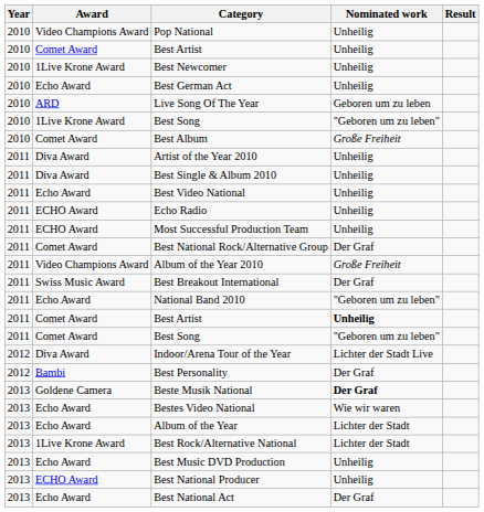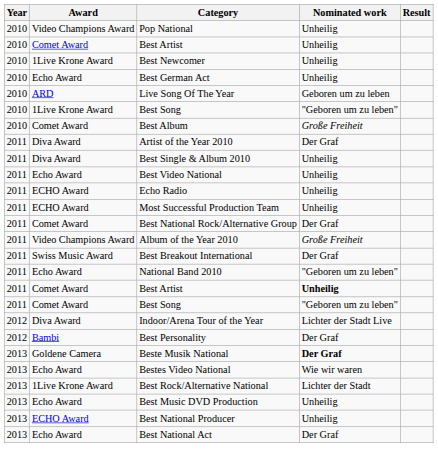Artist of the Year 2010 | Nominated work: Unheilig -> Der Graf
- row: 2013 | Echo Award | Album of the Year | Lichter der Stadt
